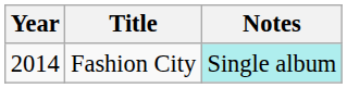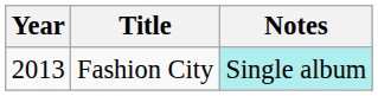Fashion City | Year: 2014 -> 2013
